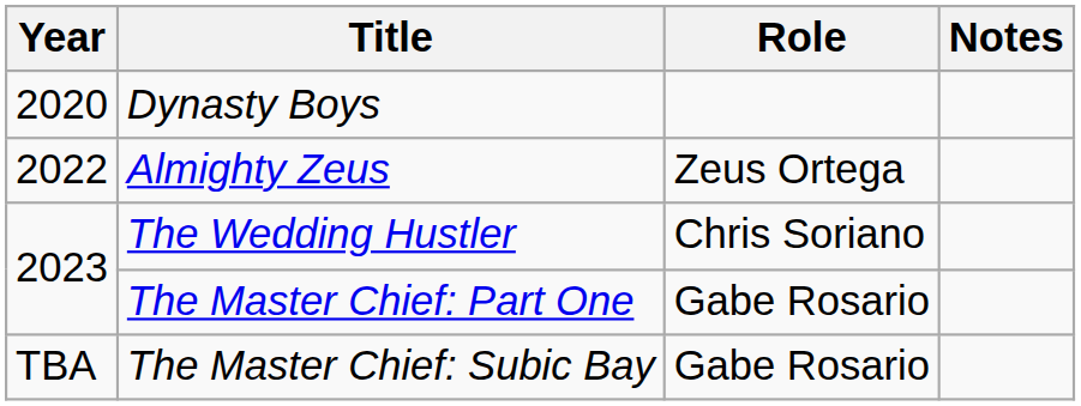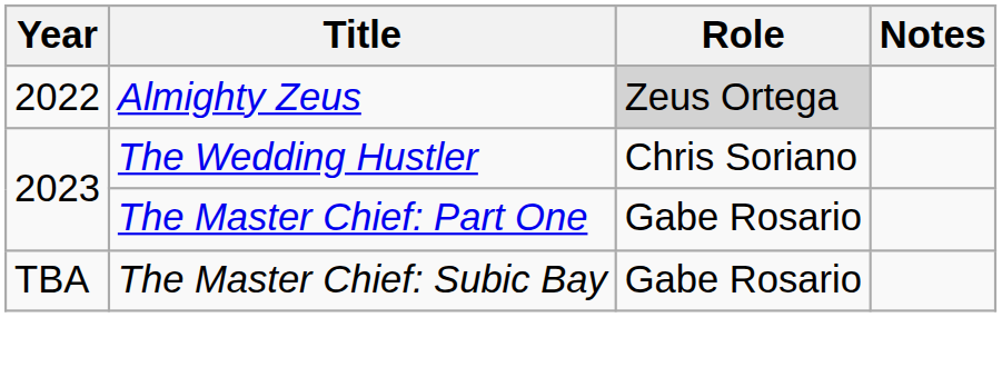- row: 2020 | Dynasty Boys
Almighty Zeus | Role: no background -> lightgrey background
